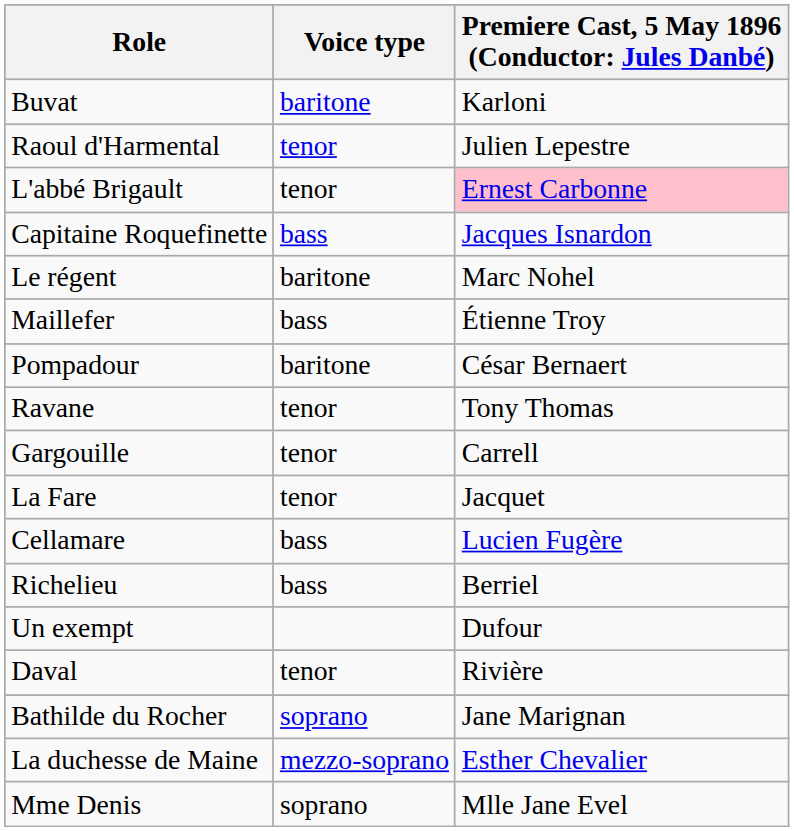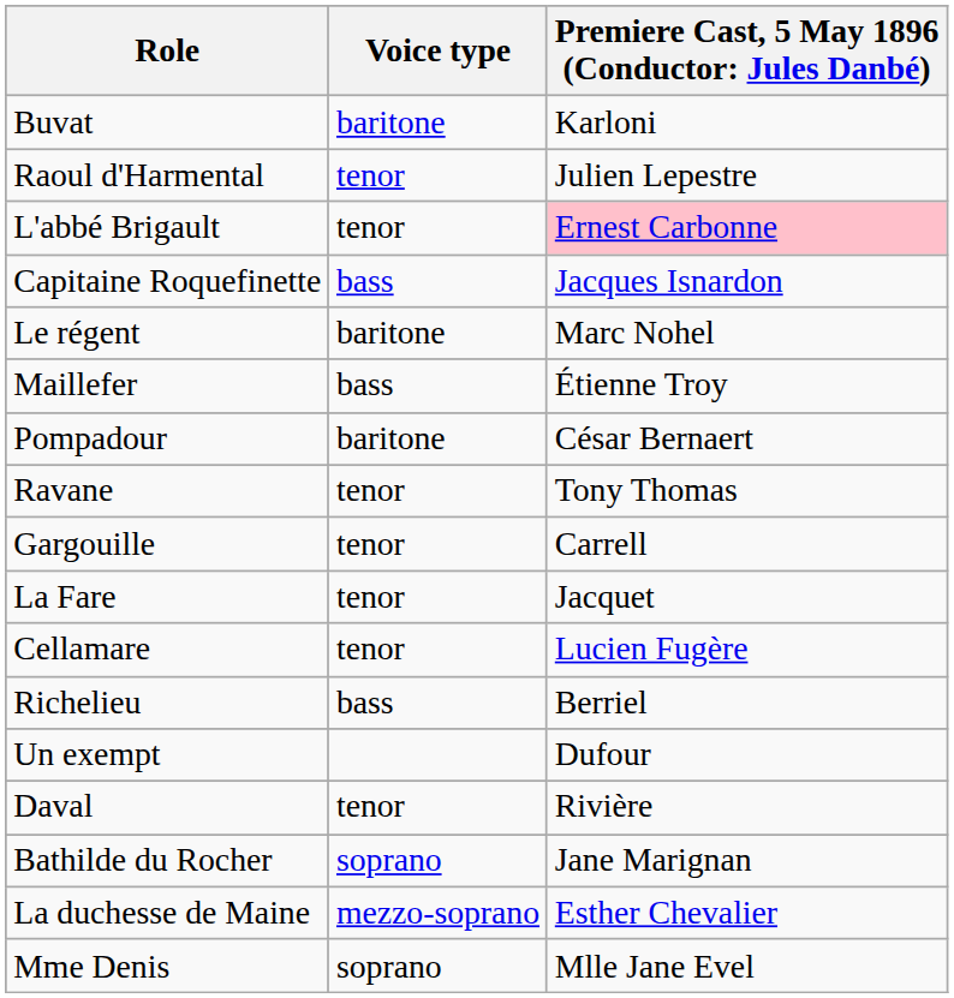Cellamare | Voice type: bass -> tenor
